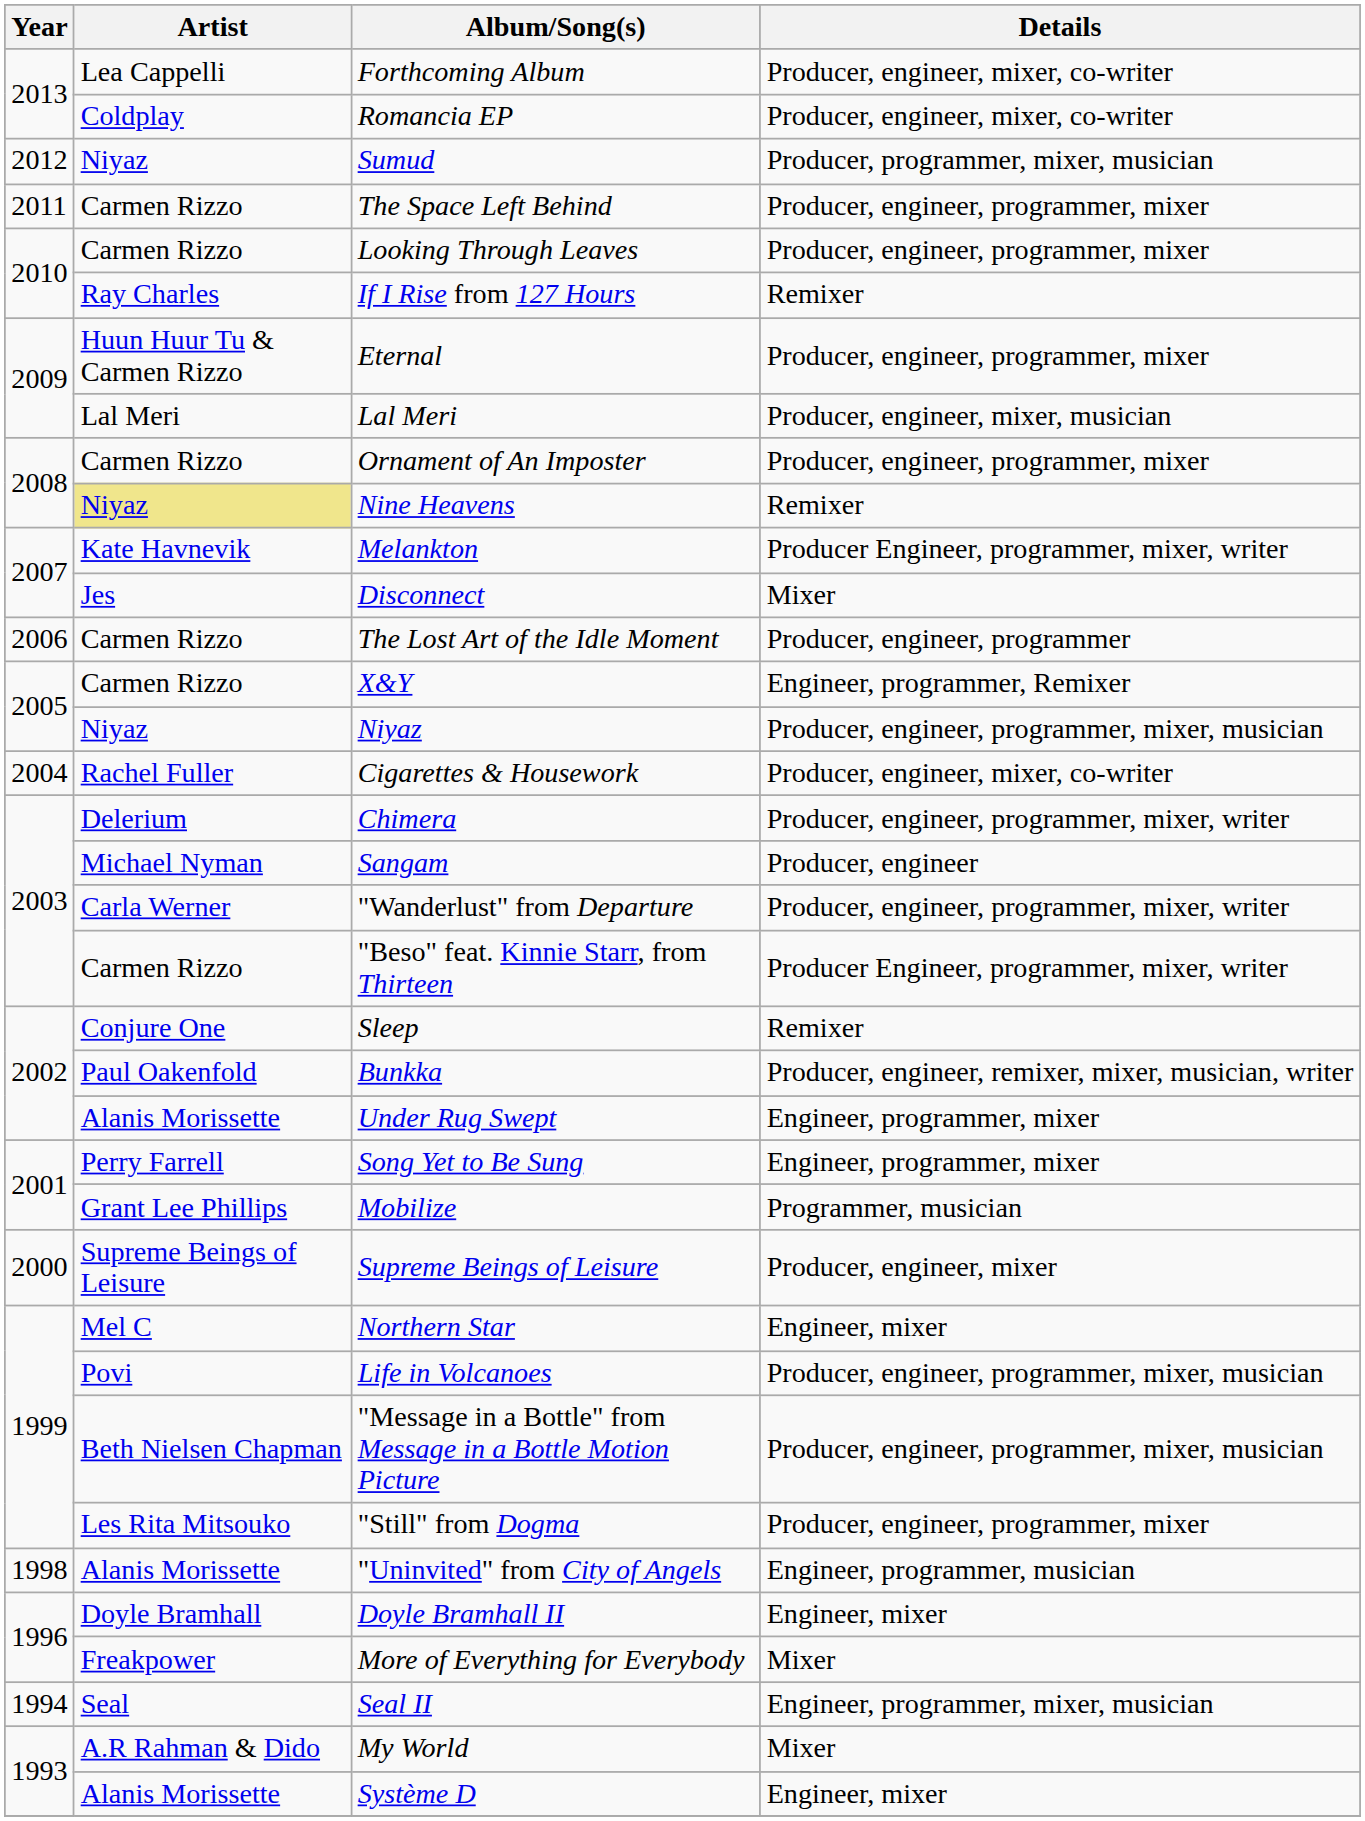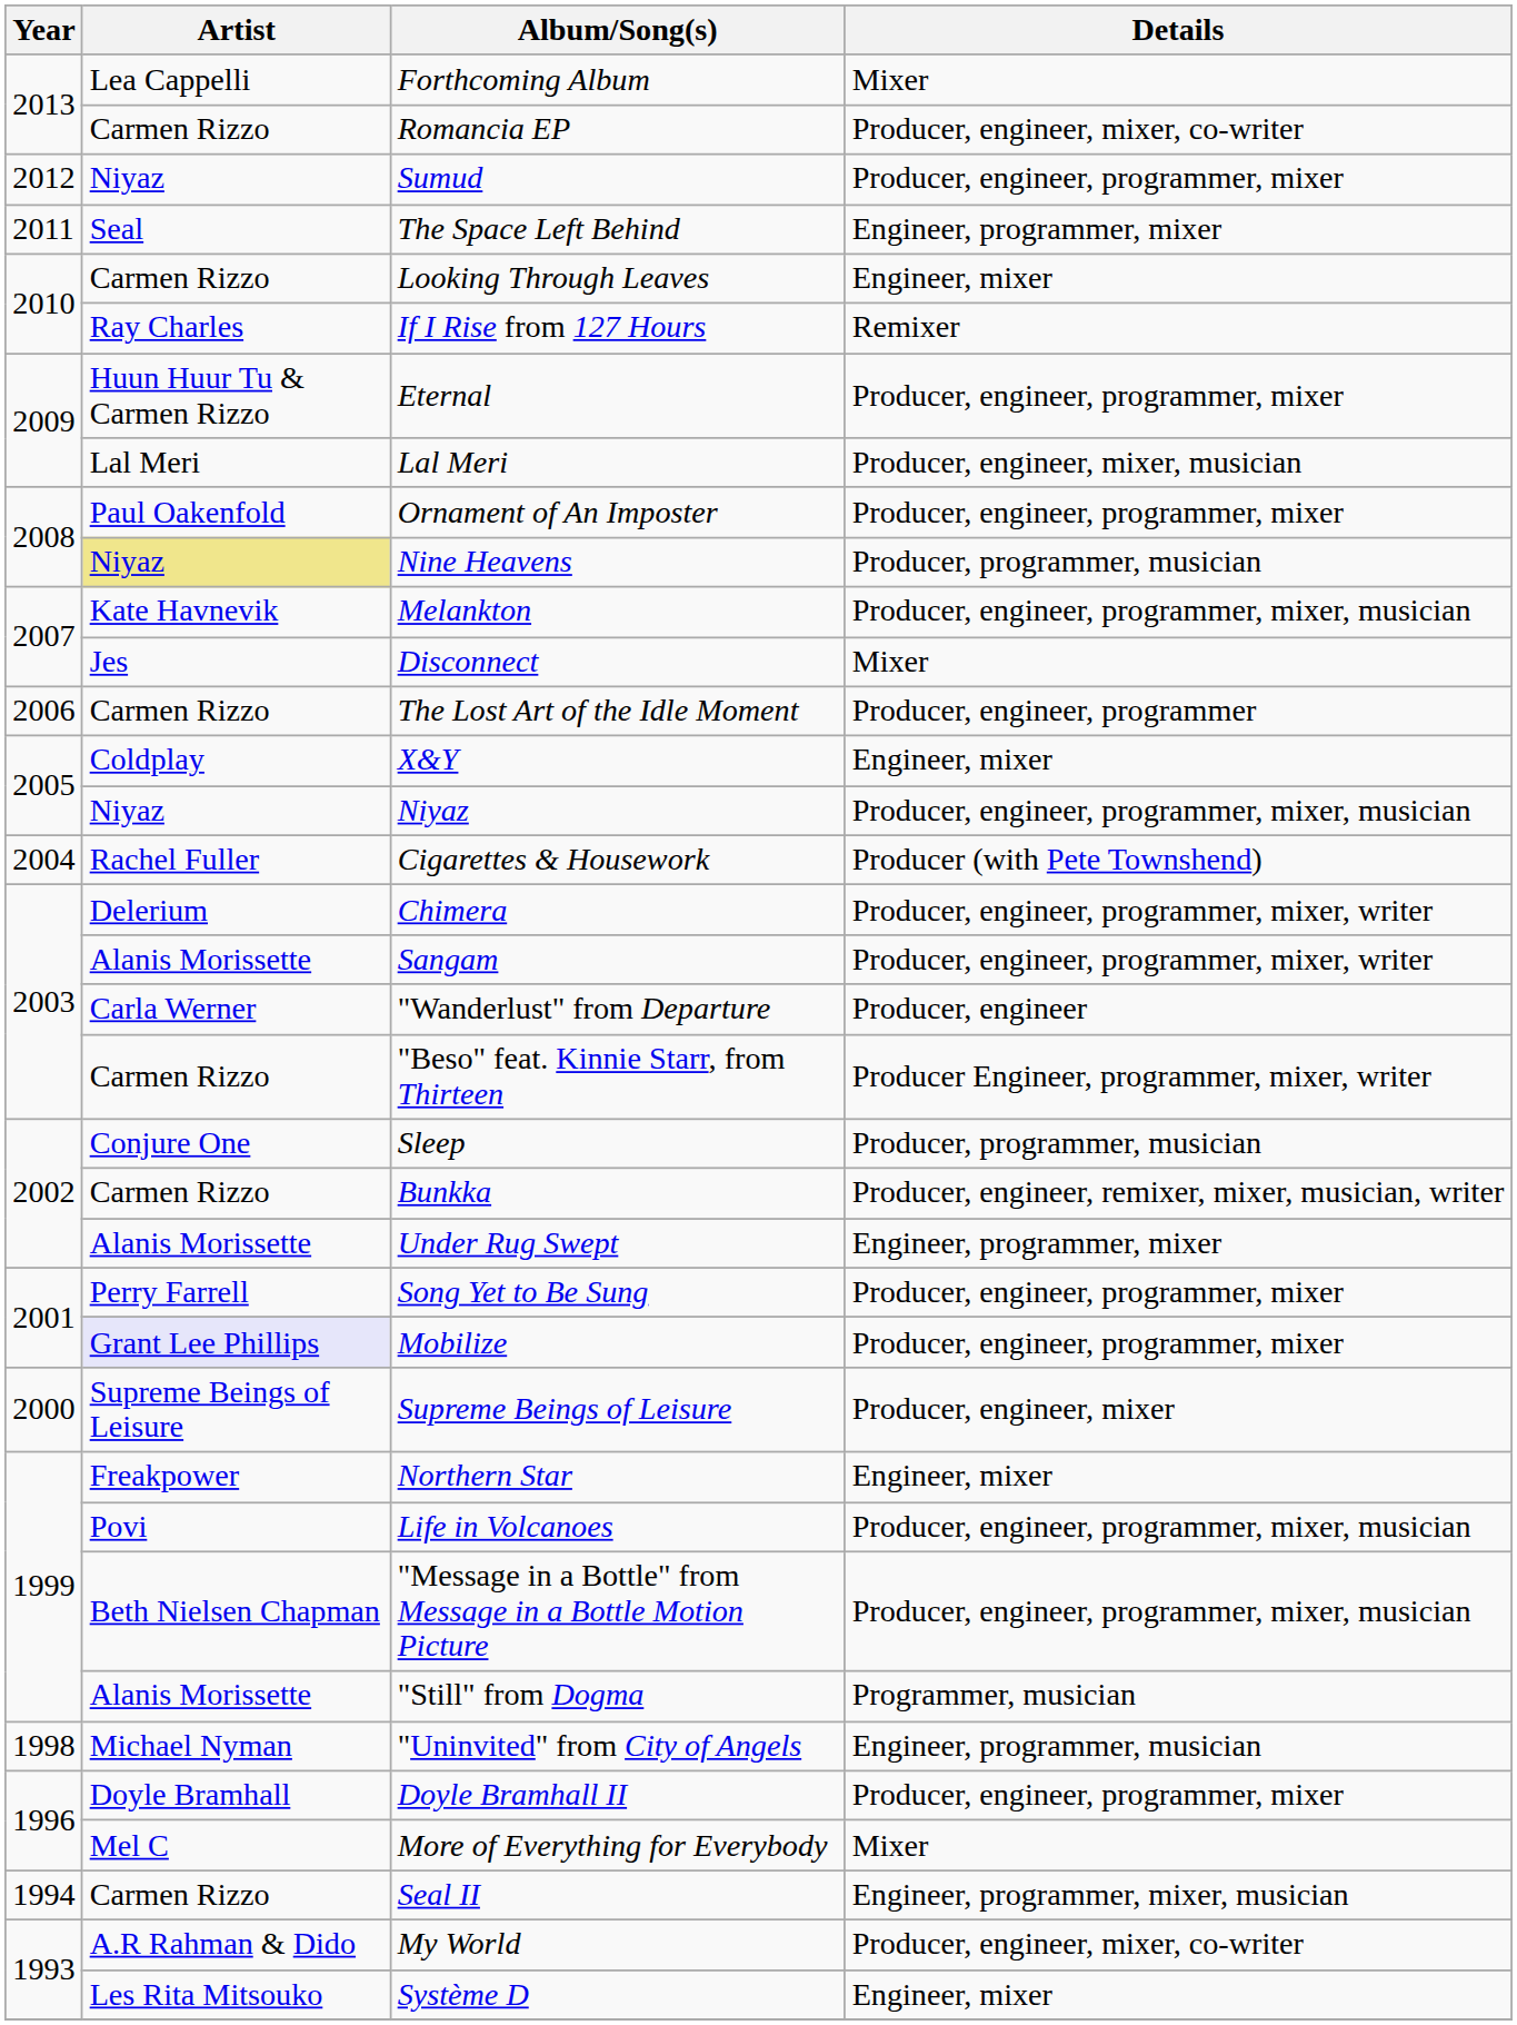Forthcoming Album | Details: Producer, engineer, mixer, co-writer -> Mixer
Romancia EP | Artist: Coldplay -> Carmen Rizzo
Sumud | Details: Producer, programmer, mixer, musician -> Producer, engineer, programmer, mixer
The Space Left Behind | Artist: Carmen Rizzo -> Seal
The Space Left Behind | Details: Producer, engineer, programmer, mixer -> Engineer, programmer, mixer
Looking Through Leaves | Details: Producer, engineer, programmer, mixer -> Engineer, mixer
Ornament of An Imposter | Artist: Carmen Rizzo -> Paul Oakenfold
Nine Heavens | Details: Remixer -> Producer, programmer, musician
Melankton | Details: Producer Engineer, programmer, mixer, writer -> Producer, engineer, programmer, mixer, musician
X&Y | Artist: Carmen Rizzo -> Coldplay
X&Y | Details: Engineer, programmer, Remixer -> Engineer, mixer
Cigarettes & Housework | Details: Producer, engineer, mixer, co-writer -> Producer (with Pete Townshend)
Sangam | Artist: Michael Nyman -> Alanis Morissette
Sangam | Details: Producer, engineer -> Producer, engineer, programmer, mixer, writer
"Wanderlust" from Departure | Details: Producer, engineer, programmer, mixer, writer -> Producer, engineer
Sleep | Details: Remixer -> Producer, programmer, musician
Bunkka | Artist: Paul Oakenfold -> Carmen Rizzo
Song Yet to Be Sung | Details: Engineer, programmer, mixer -> Producer, engineer, programmer, mixer
Mobilize | Artist: no background -> lavender background
Mobilize | Details: Programmer, musician -> Producer, engineer, programmer, mixer
Northern Star | Artist: Mel C -> Freakpower
"Still" from Dogma | Artist: Les Rita Mitsouko -> Alanis Morissette
"Still" from Dogma | Details: Producer, engineer, programmer, mixer -> Programmer, musician
"Uninvited" from City of Angels | Artist: Alanis Morissette -> Michael Nyman
Doyle Bramhall II | Details: Engineer, mixer -> Producer, engineer, programmer, mixer
More of Everything for Everybody | Artist: Freakpower -> Mel C
Seal II | Artist: Seal -> Carmen Rizzo
My World | Details: Mixer -> Producer, engineer, mixer, co-writer
Système D | Artist: Alanis Morissette -> Les Rita Mitsouko
